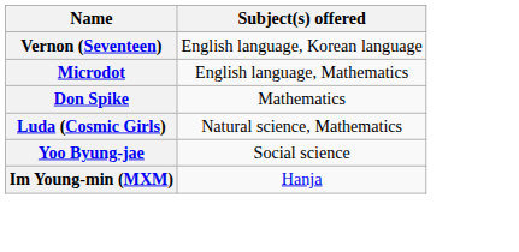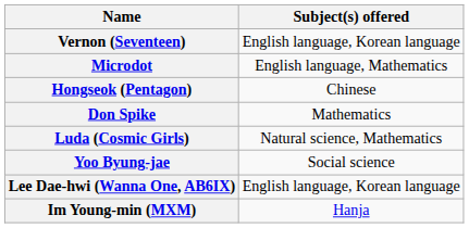+ row: Hongseok (Pentagon) | Chinese
+ row: Lee Dae-hwi (Wanna One, AB6IX) | English language, Korean language
